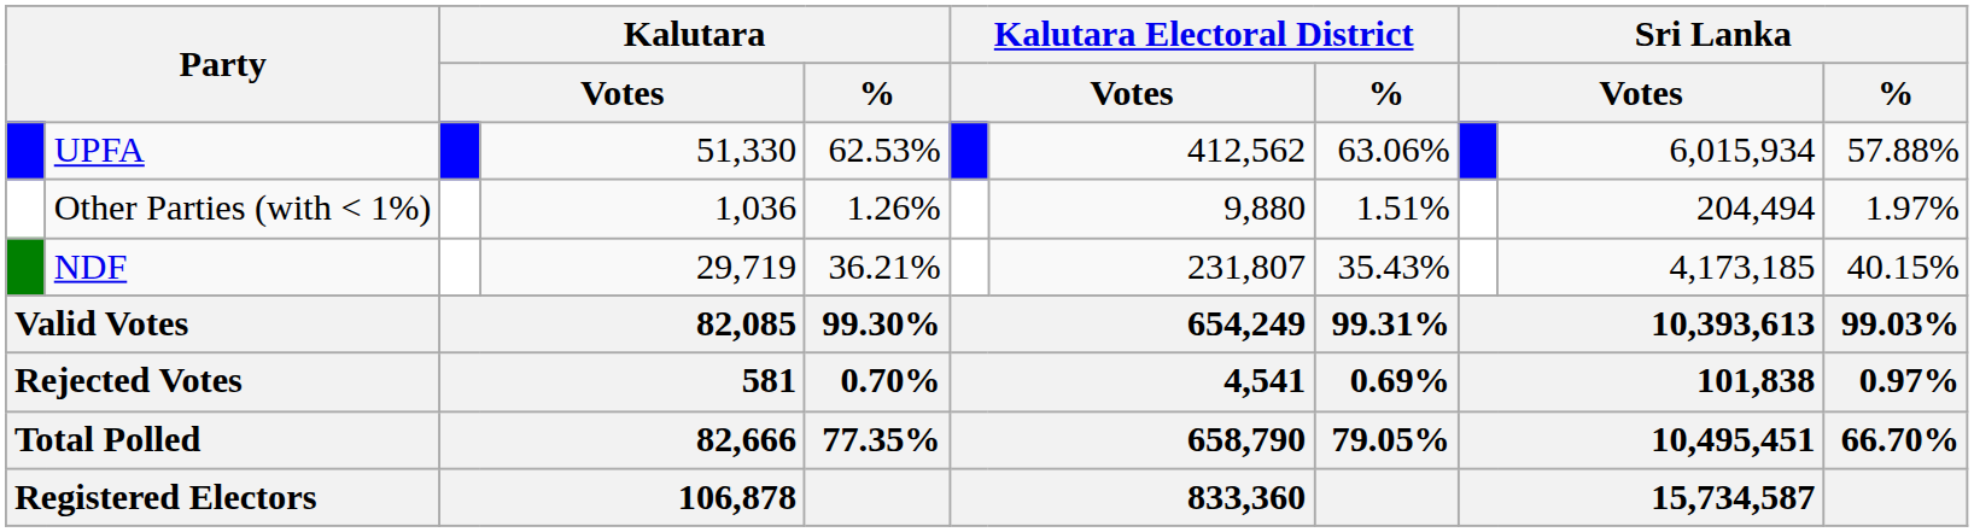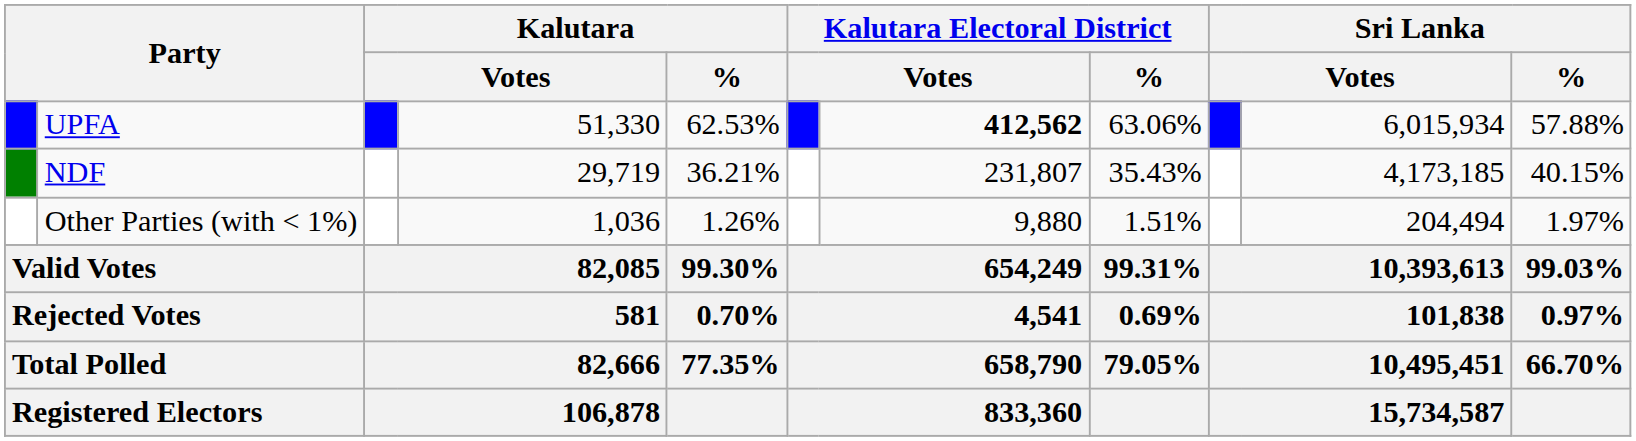UPFA | column 7: normal -> bold
rows swapped: NDF <-> Other Parties (with < 1%)
